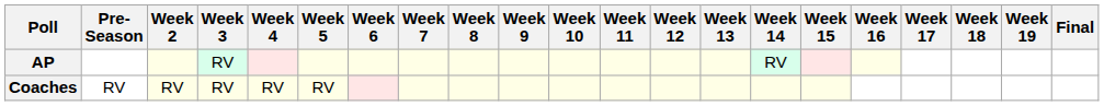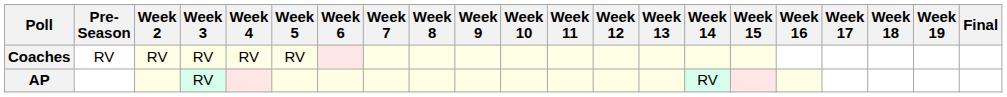rows swapped: AP <-> Coaches
